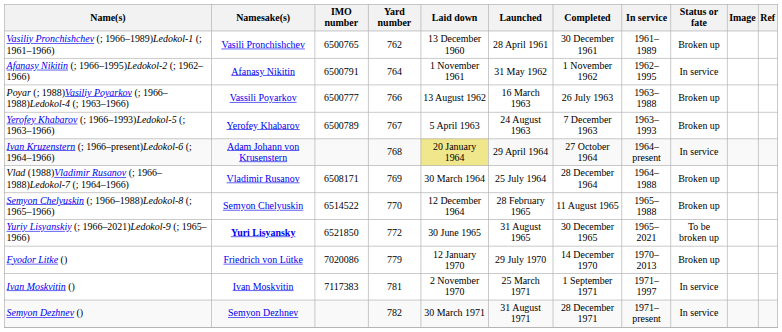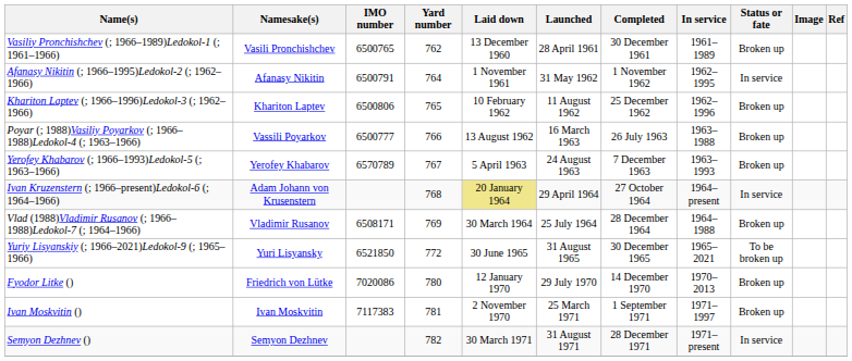+ row: Khariton Laptev (; 1966–1996)Ledokol-3 (; 1962–1966) | Khariton Laptev | 6500806 | 765 | 10 February 1962 | 11 August 1962 | 25 December 1962 | 1962–1996 | Broken up
Yerofey Khabarov (; 1966–1993)Ledokol-5 (; 1963–1966) | IMO number: 6500789 -> 6570789
- row: Semyon Chelyuskin (; 1966–1988)Ledokol-8 (; 1965–1966) | Semyon Chelyuskin | 6514522 | 770 | 12 December 1964 | 28 February 1965 | 11 August 1965 | 1965–1988 | Broken up
Yuriy Lisyanskiy (; 1966–2021)Ledokol-9 (; 1965–1966) | Namesake(s): bold -> normal
Fyodor Litke () | Yard number: 779 -> 780
Ivan Moskvitin () | Status or fate: In service -> Broken up
